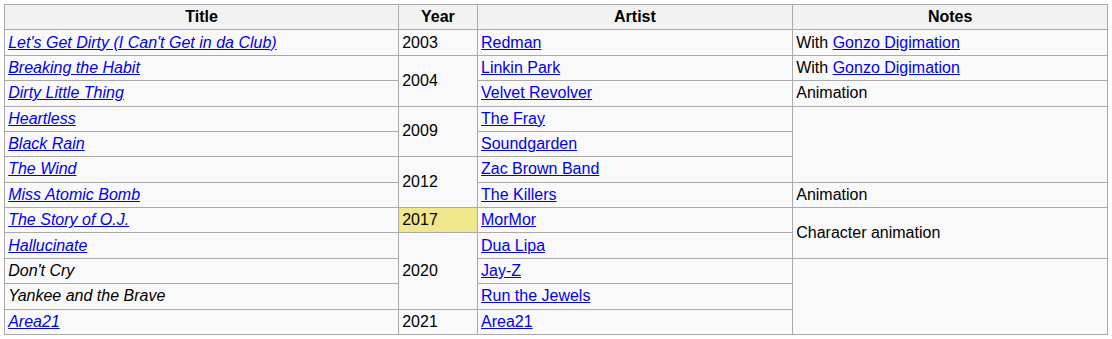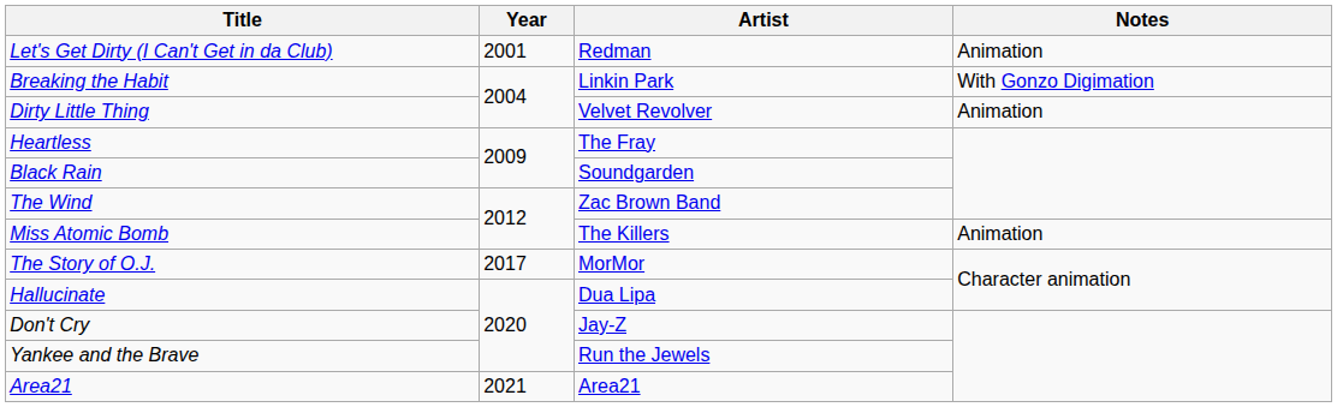Let's Get Dirty (I Can't Get in da Club) | Year: 2003 -> 2001
Let's Get Dirty (I Can't Get in da Club) | Notes: With Gonzo Digimation -> Animation
The Story of O.J. | Year: khaki background -> no background
